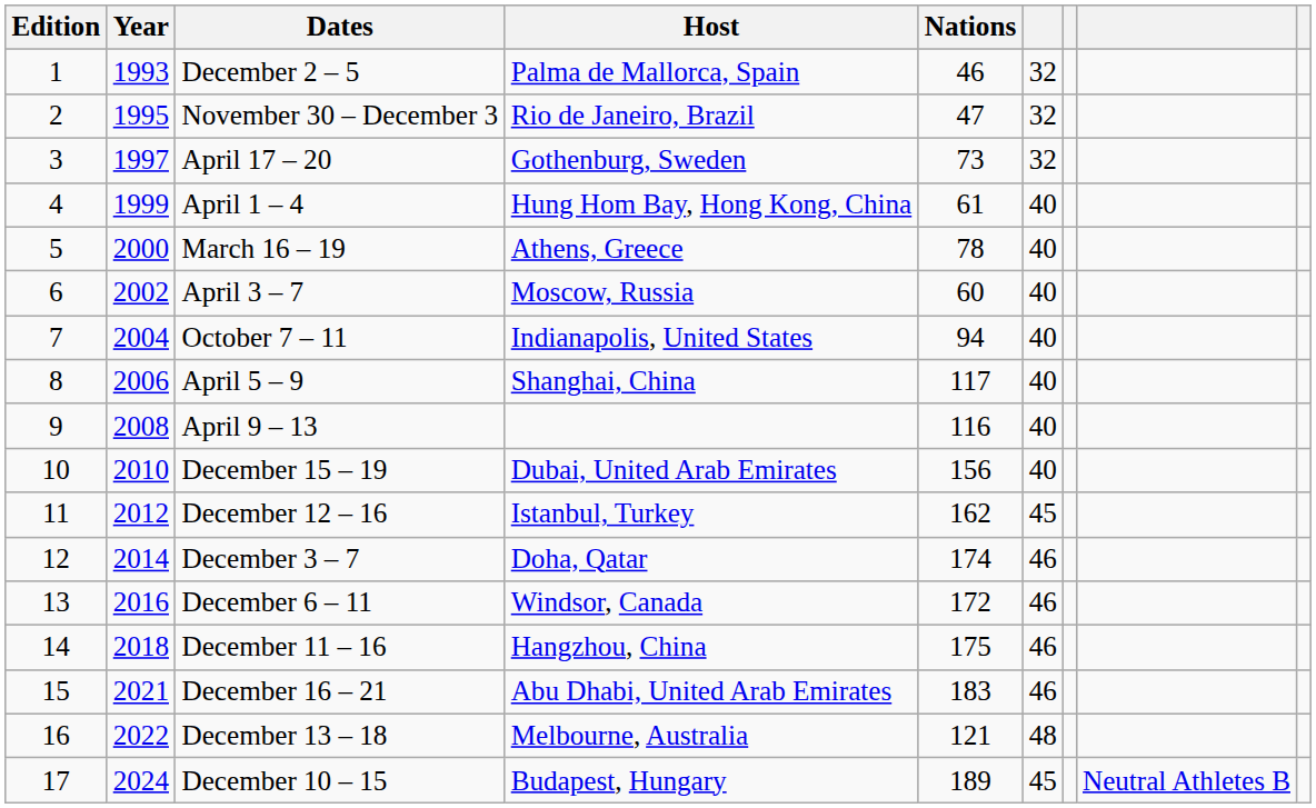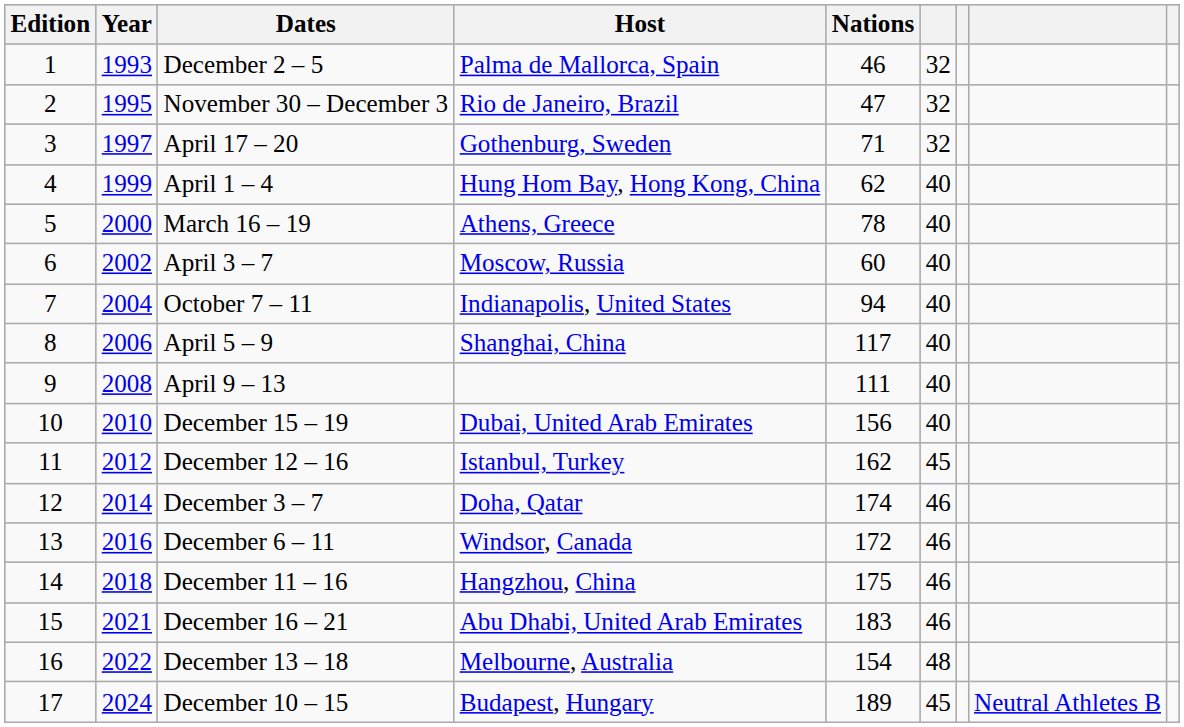April 17 – 20 | Nations: 73 -> 71
April 1 – 4 | Nations: 61 -> 62
April 9 – 13 | Nations: 116 -> 111
December 13 – 18 | Nations: 121 -> 154
